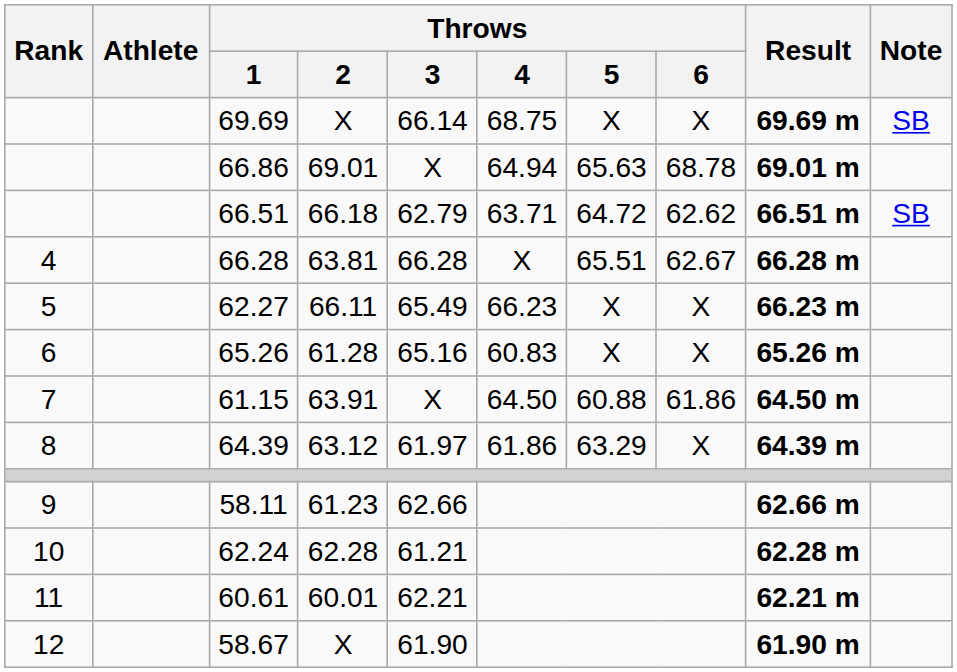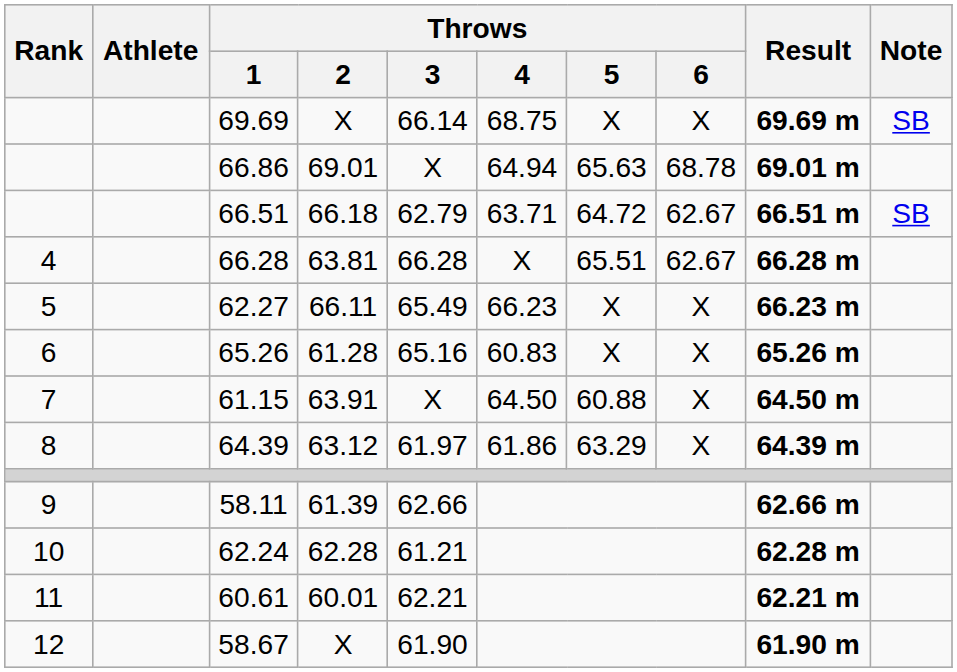66.51 | Throws / 6: 62.62 -> 62.67
61.15 | Throws / 6: 61.86 -> X
58.11 | Throws / 2: 61.23 -> 61.39
